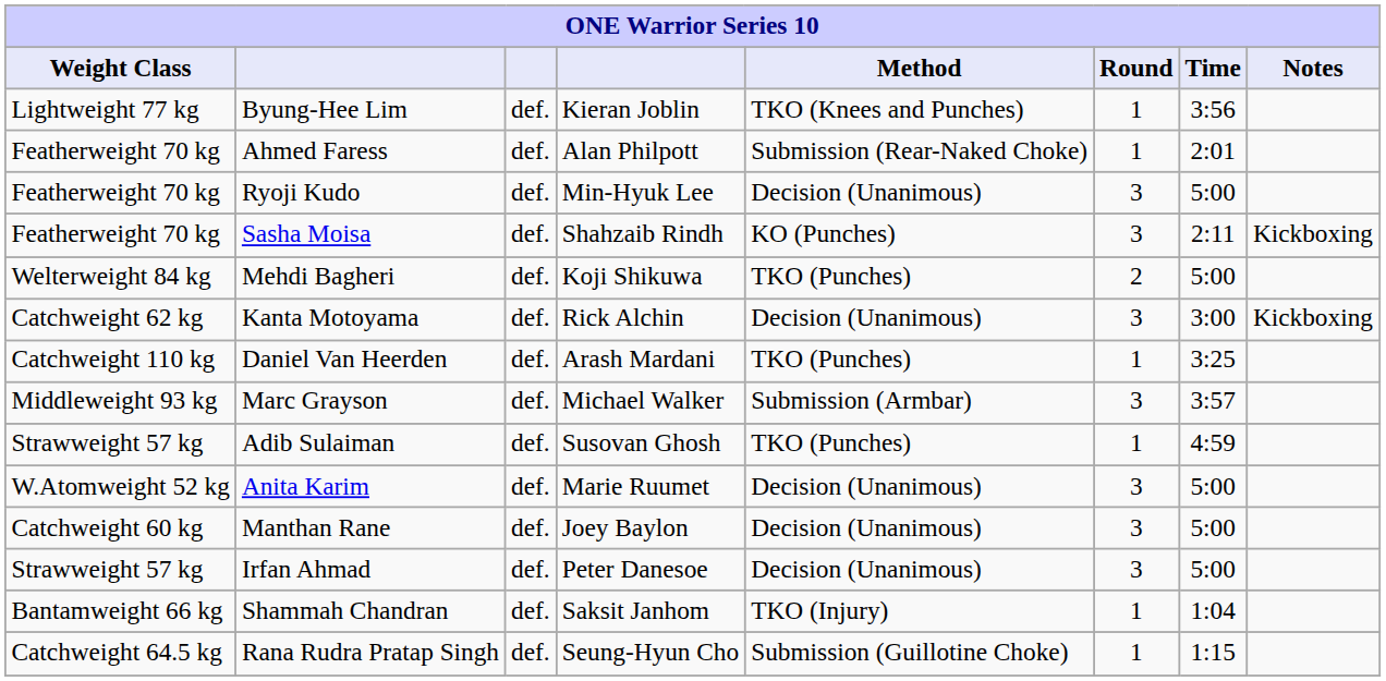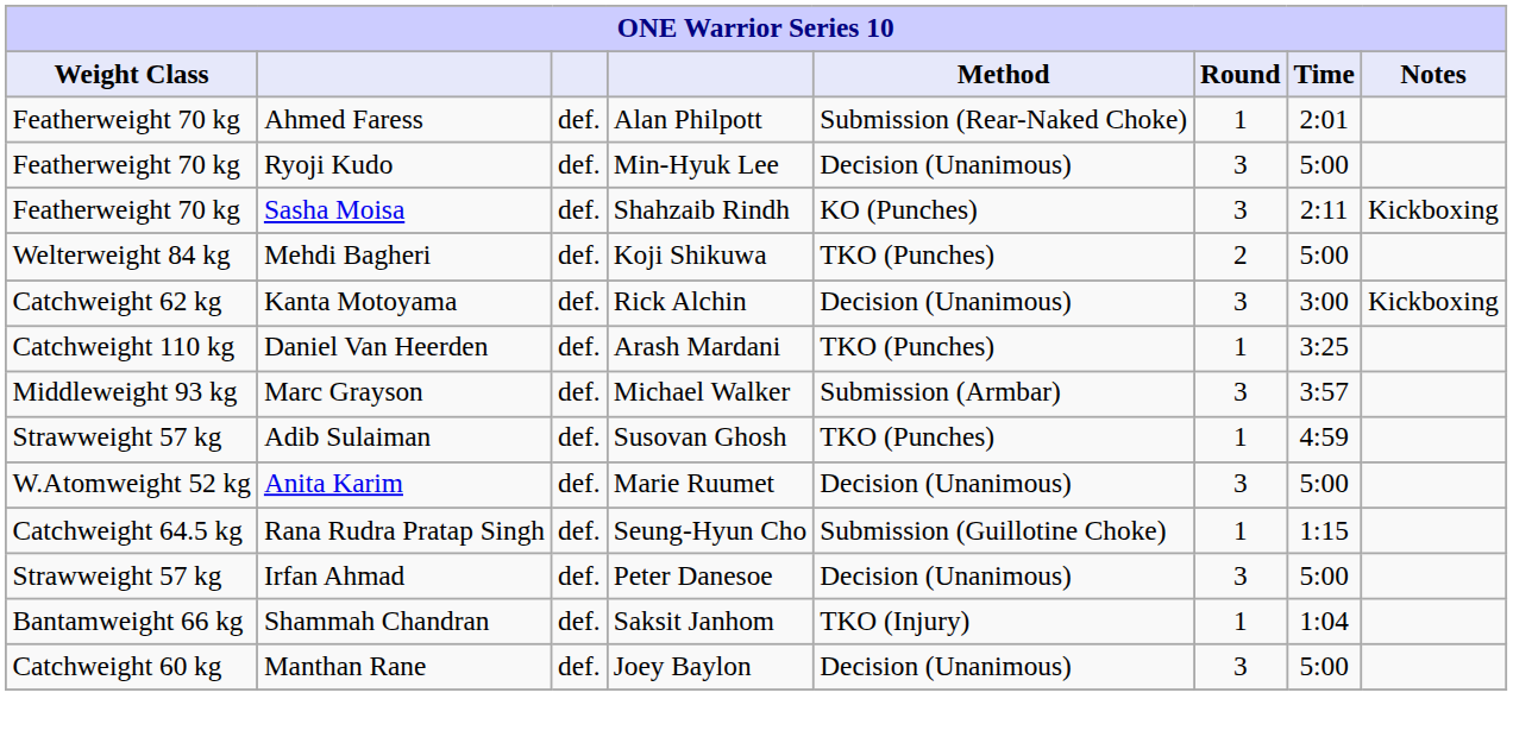- row: Lightweight 77 kg | Byung-Hee Lim | def. | Kieran Joblin | TKO (Knees and Punches) | 1 | 3:56
rows swapped: Manthan Rane <-> Rana Rudra Pratap Singh
